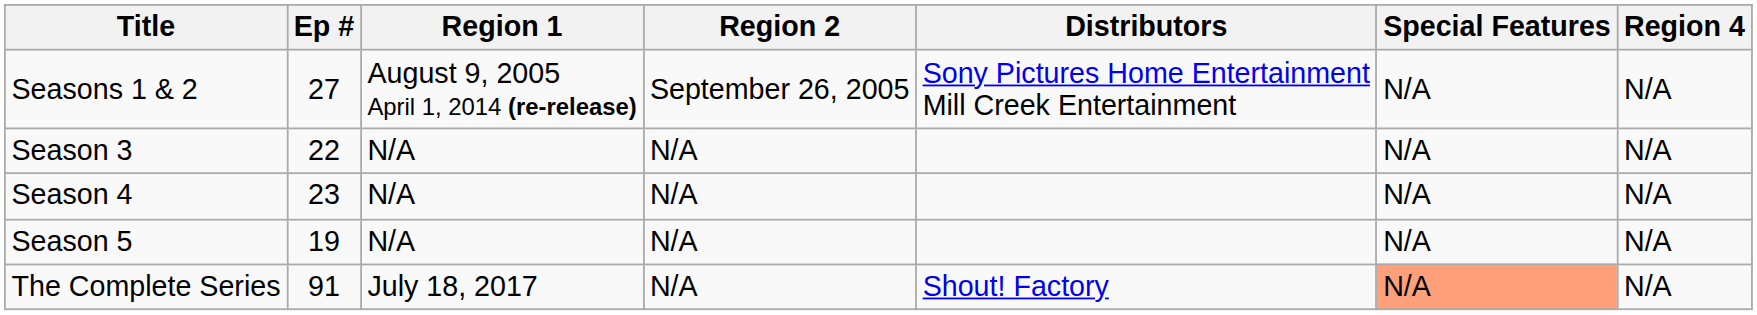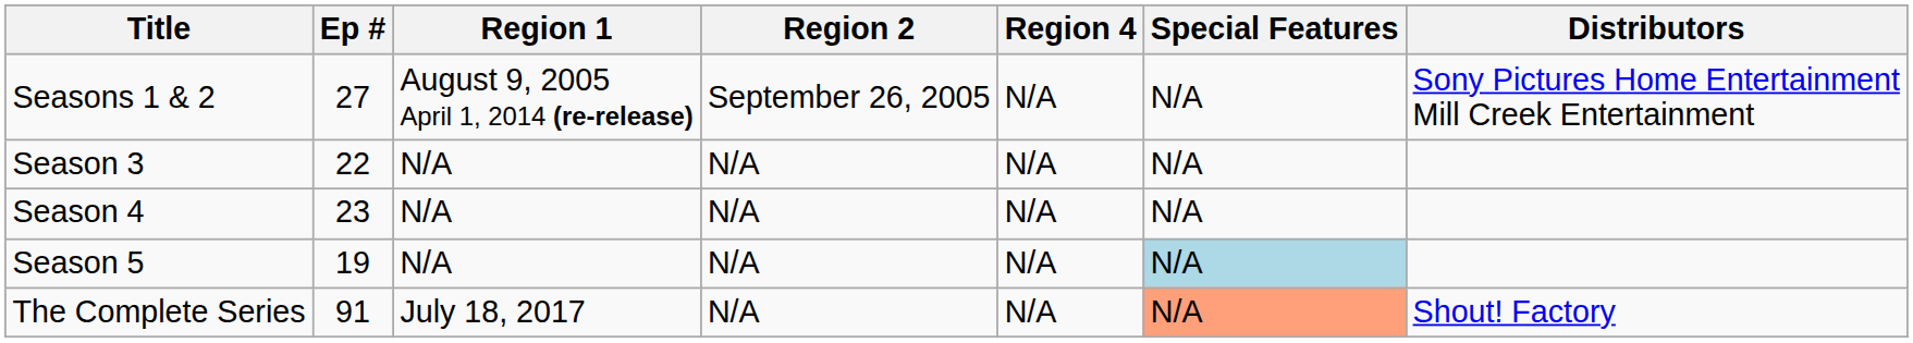columns swapped: Region 4 <-> Distributors
Season 5 | Special Features: no background -> lightblue background
